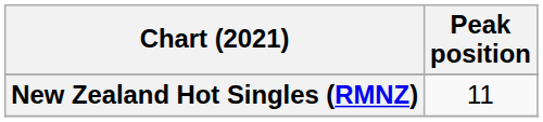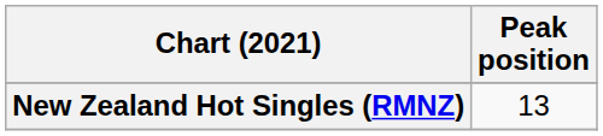New Zealand Hot Singles (RMNZ) | Peak position: 11 -> 13
